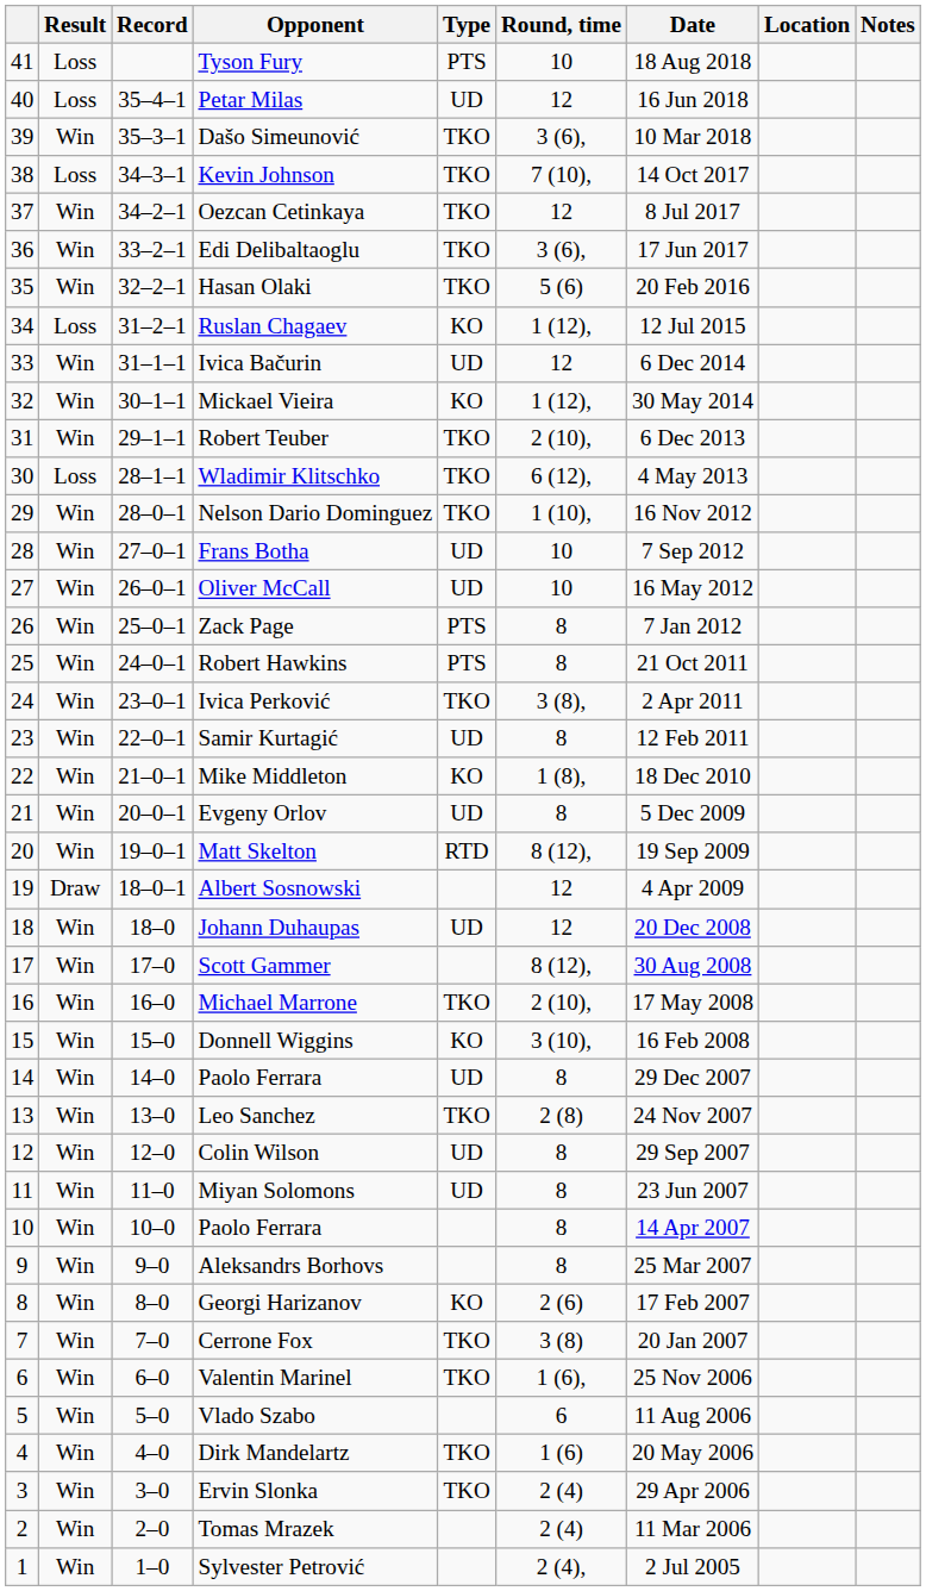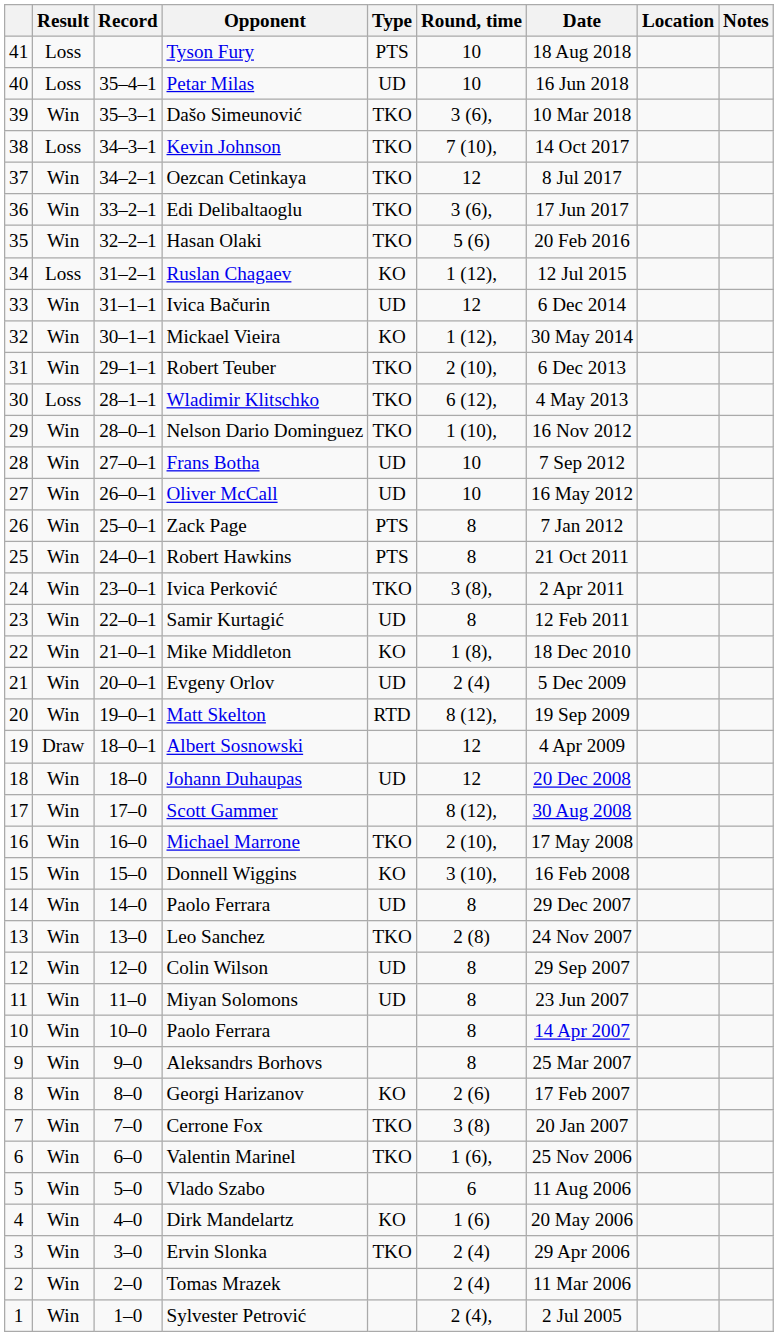Petar Milas | Round, time: 12 -> 10
Evgeny Orlov | Round, time: 8 -> 2 (4)
Dirk Mandelartz | Type: TKO -> KO
